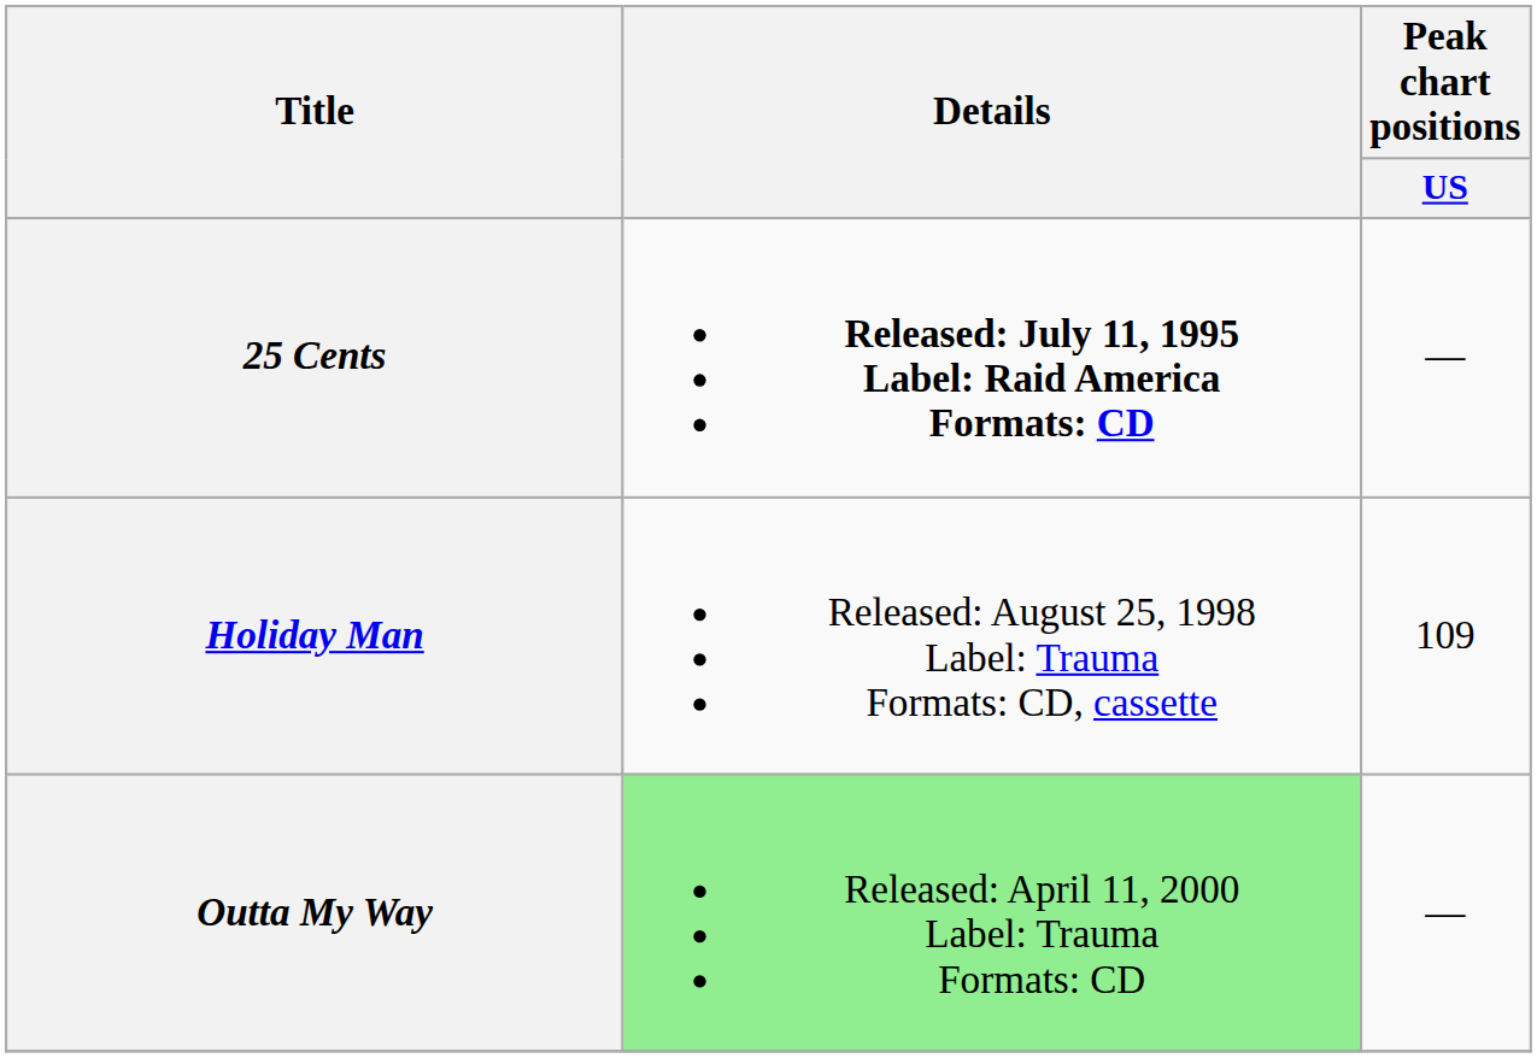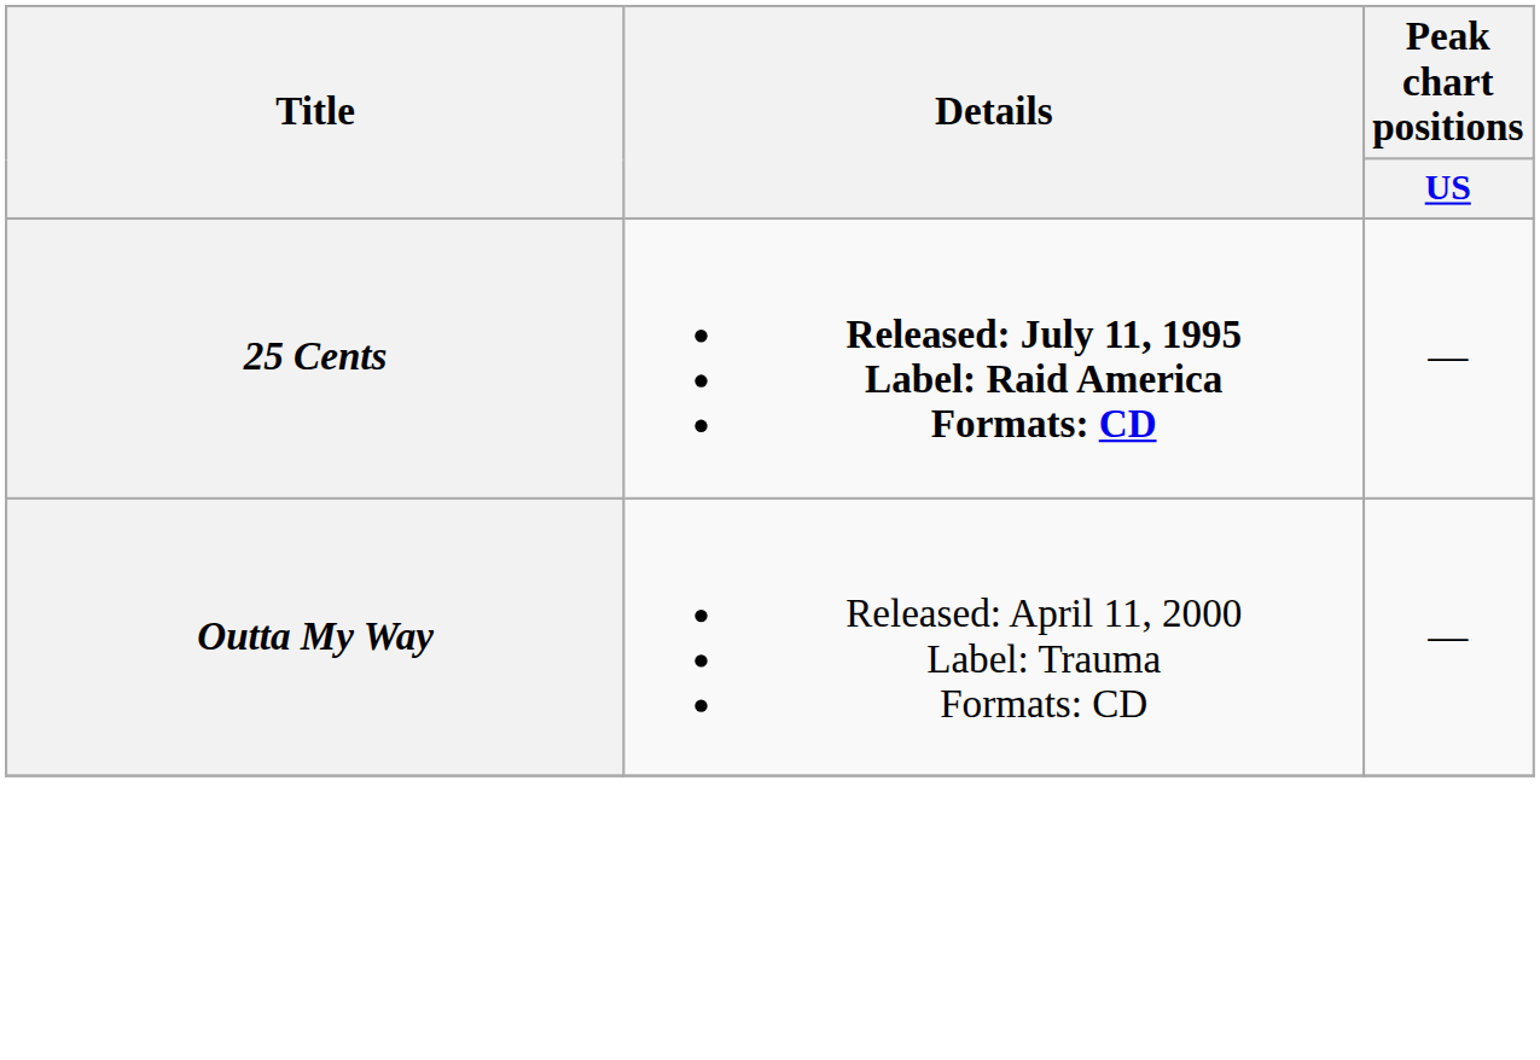- row: Holiday Man | Released: August 25, 1998 Label: Trauma Formats: CD, cassette | 109
Outta My Way | Details: lightgreen background -> no background
